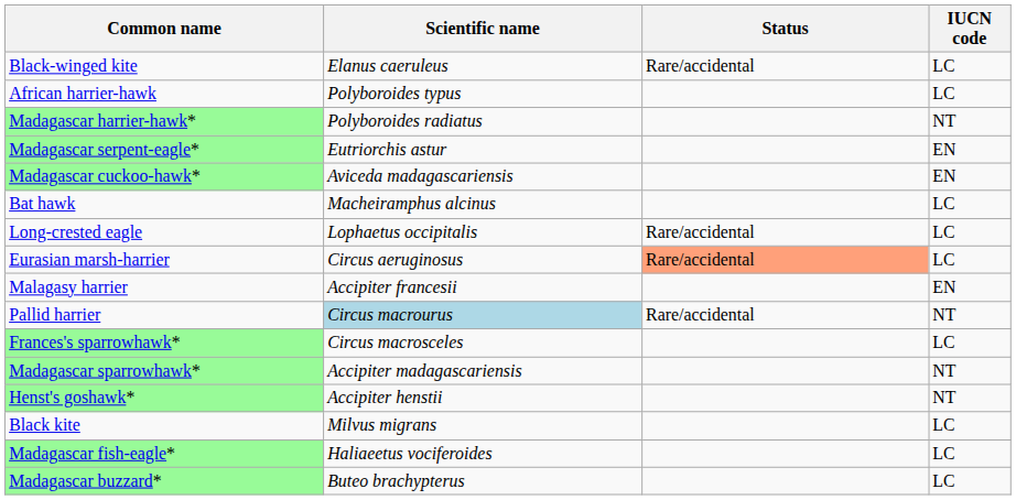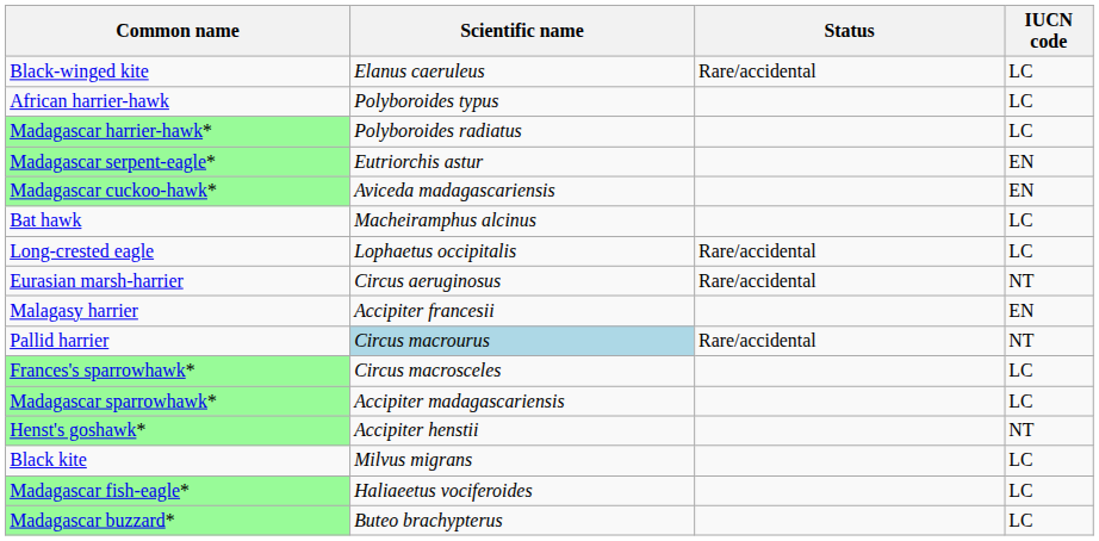Madagascar harrier-hawk* | IUCN code: NT -> LC
Eurasian marsh-harrier | Status: lightsalmon background -> no background
Eurasian marsh-harrier | IUCN code: LC -> NT
Madagascar sparrowhawk* | IUCN code: NT -> LC
